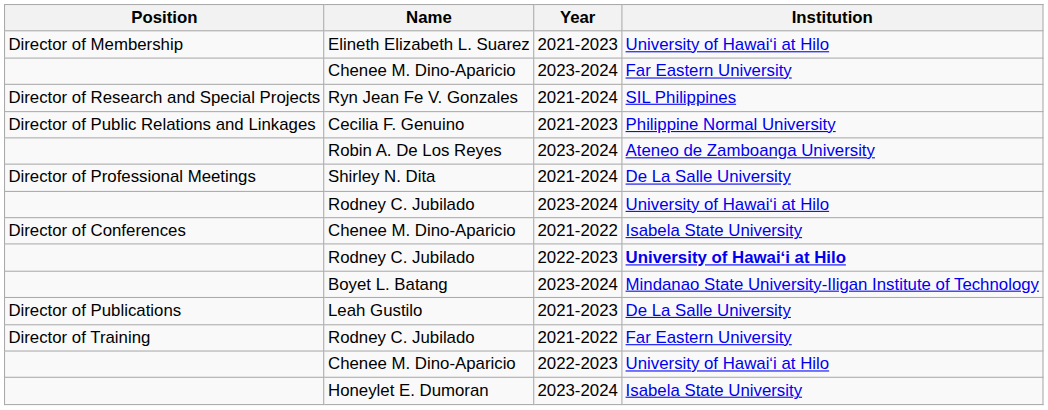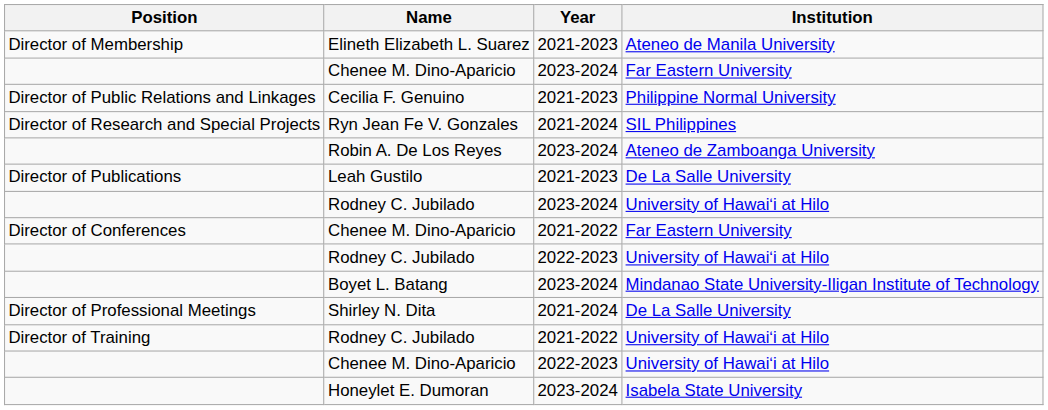Elineth Elizabeth L. Suarez | Institution: University of Hawaiʻi at Hilo -> Ateneo de Manila University
rows swapped: Ryn Jean Fe V. Gonzales <-> Cecilia F. Genuino
rows swapped: Leah Gustilo <-> Shirley N. Dita
Chenee M. Dino-Aparicio / 2021-2022 | Institution: Isabela State University -> Far Eastern University
Rodney C. Jubilado / 2022-2023 | Institution: bold -> normal
Rodney C. Jubilado / 2021-2022 | Institution: Far Eastern University -> University of Hawaiʻi at Hilo
